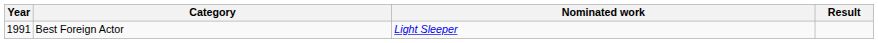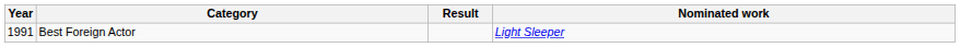columns swapped: Nominated work <-> Result
